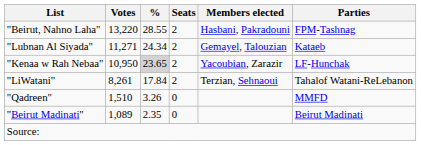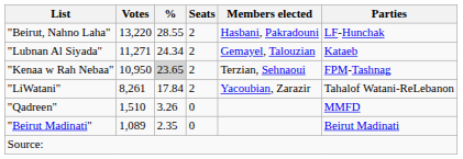"Beirut, Nahno Laha" | Parties: FPM-Tashnag -> LF-Hunchak
"Kenaa w Rah Nebaa" | Members elected: Yacoubian, Zarazir -> Terzian, Sehnaoui
"Kenaa w Rah Nebaa" | Parties: LF-Hunchak -> FPM-Tashnag
"LiWatani" | Members elected: Terzian, Sehnaoui -> Yacoubian, Zarazir
